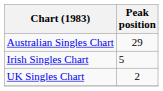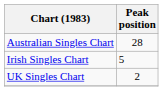Australian Singles Chart | Peak position: 29 -> 28
